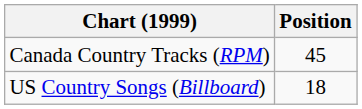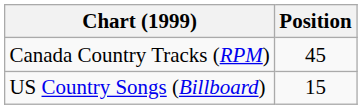US Country Songs (Billboard) | Position: 18 -> 15
